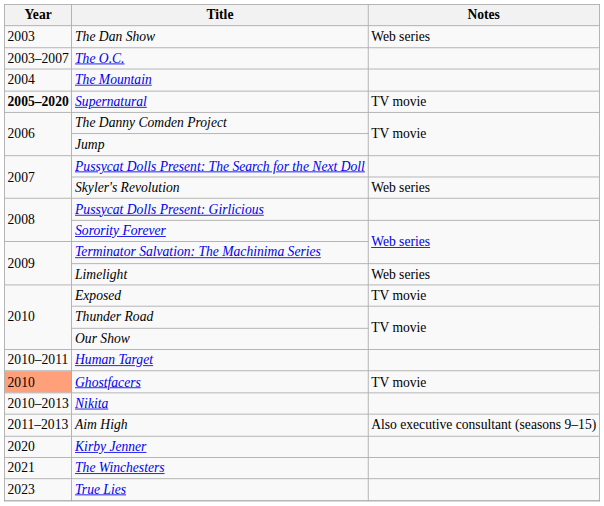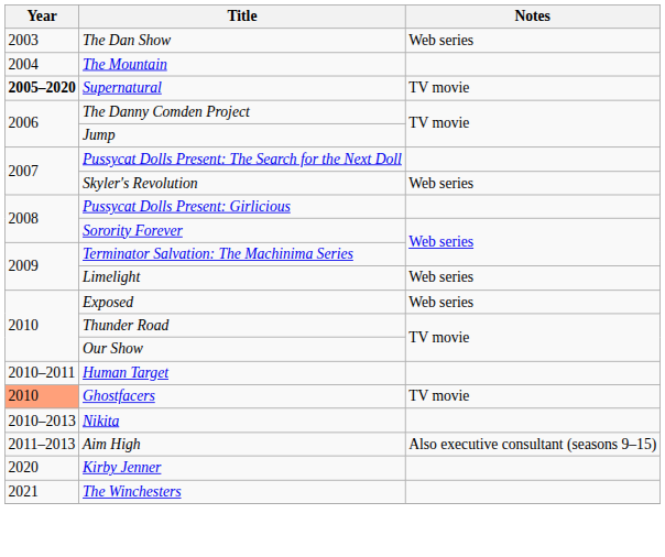- row: 2003–2007 | The O.C.
Exposed | Notes: TV movie -> Web series
- row: 2023 | True Lies
